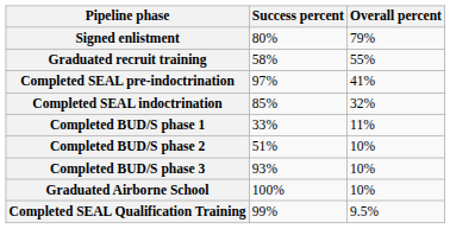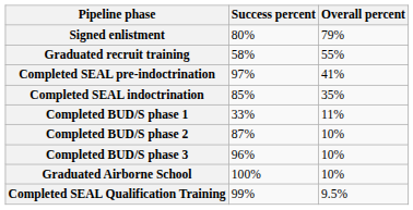Completed SEAL indoctrination | Overall percent: 32% -> 35%
Completed BUD/S phase 2 | Success percent: 51% -> 87%
Completed BUD/S phase 3 | Success percent: 93% -> 96%
